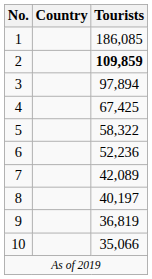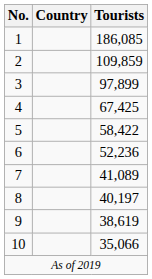2 | Tourists: bold -> normal
3 | Tourists: 97,894 -> 97,899
5 | Tourists: 58,322 -> 58,422
7 | Tourists: 42,089 -> 41,089
9 | Tourists: 36,819 -> 38,619
